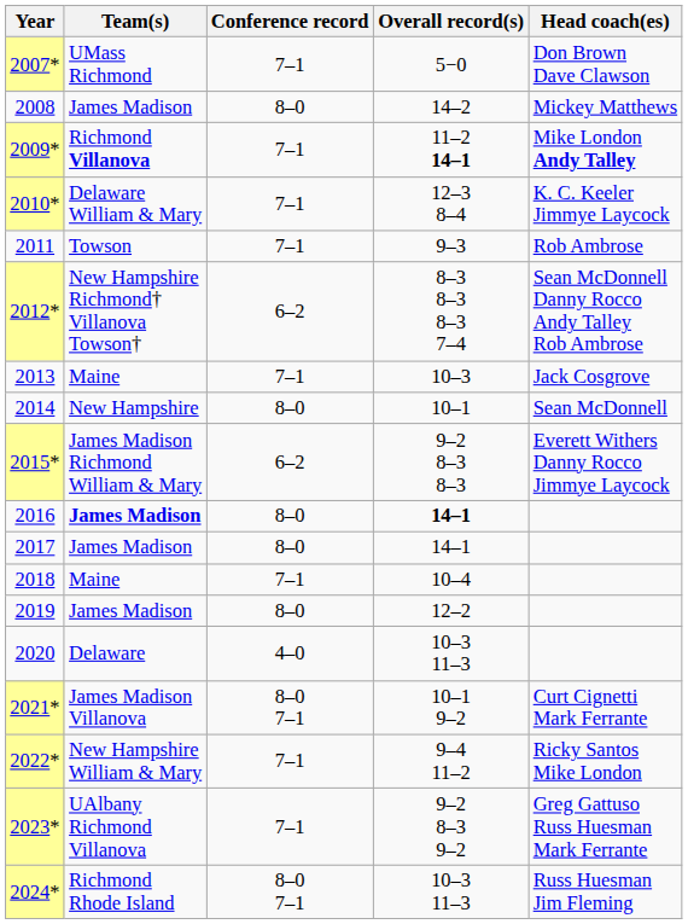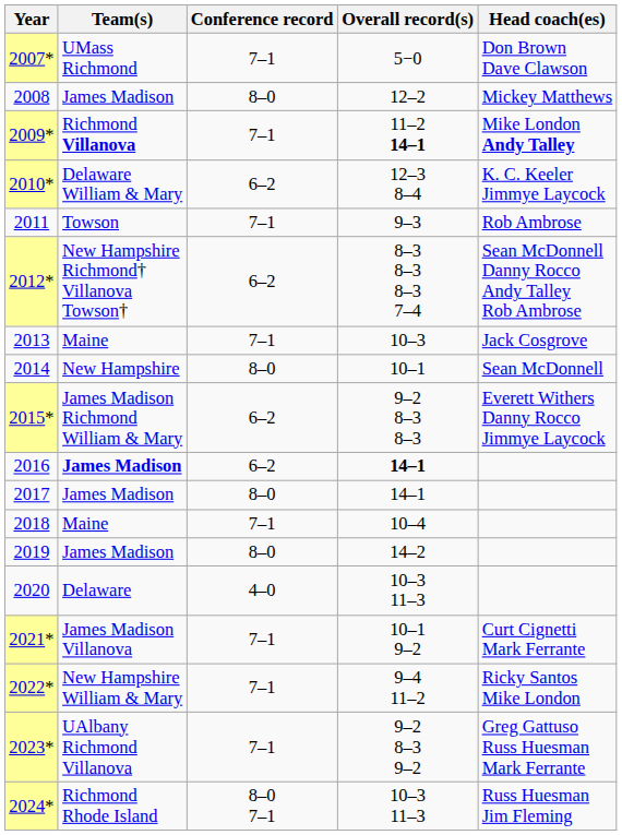2008 | Overall record(s): 14–2 -> 12–2
2010* | Conference record: 7–1 -> 6–2
2016 | Conference record: 8–0 -> 6–2
2019 | Overall record(s): 12–2 -> 14–2
2021* | Conference record: 8–0 7–1 -> 7–1
